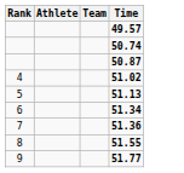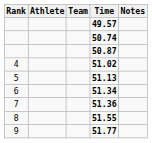+ column: Notes
